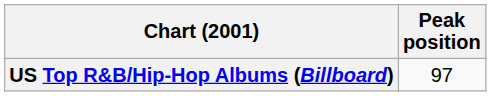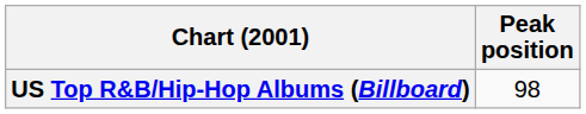US Top R&B/Hip-Hop Albums (Billboard) | Peak position: 97 -> 98
